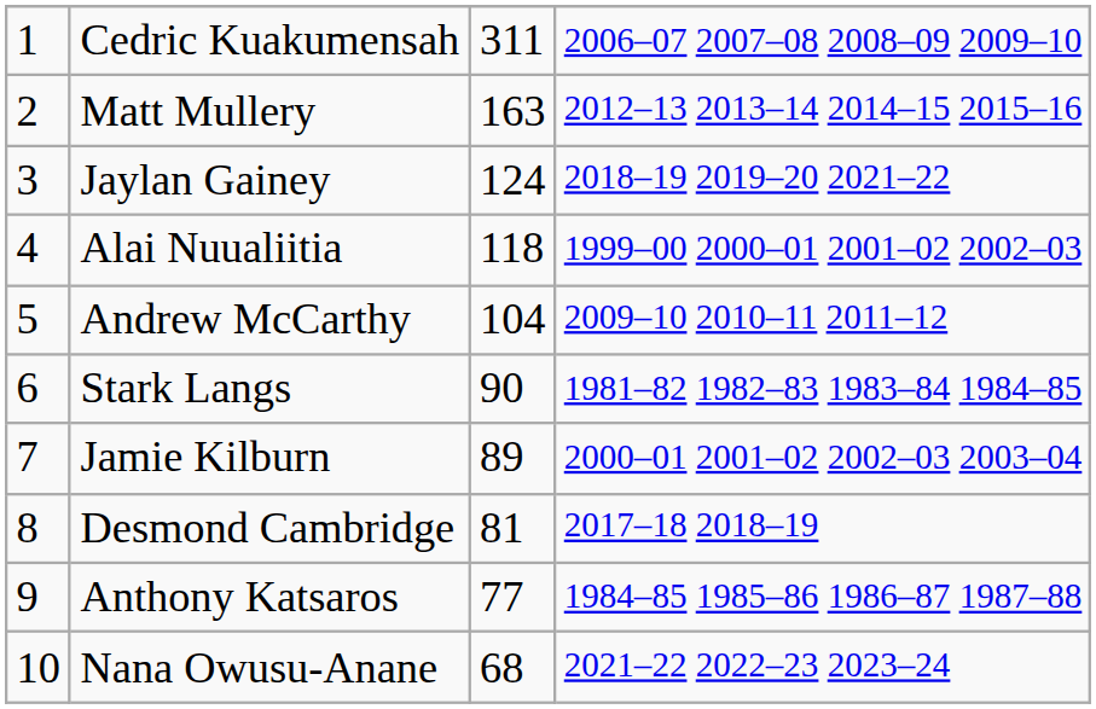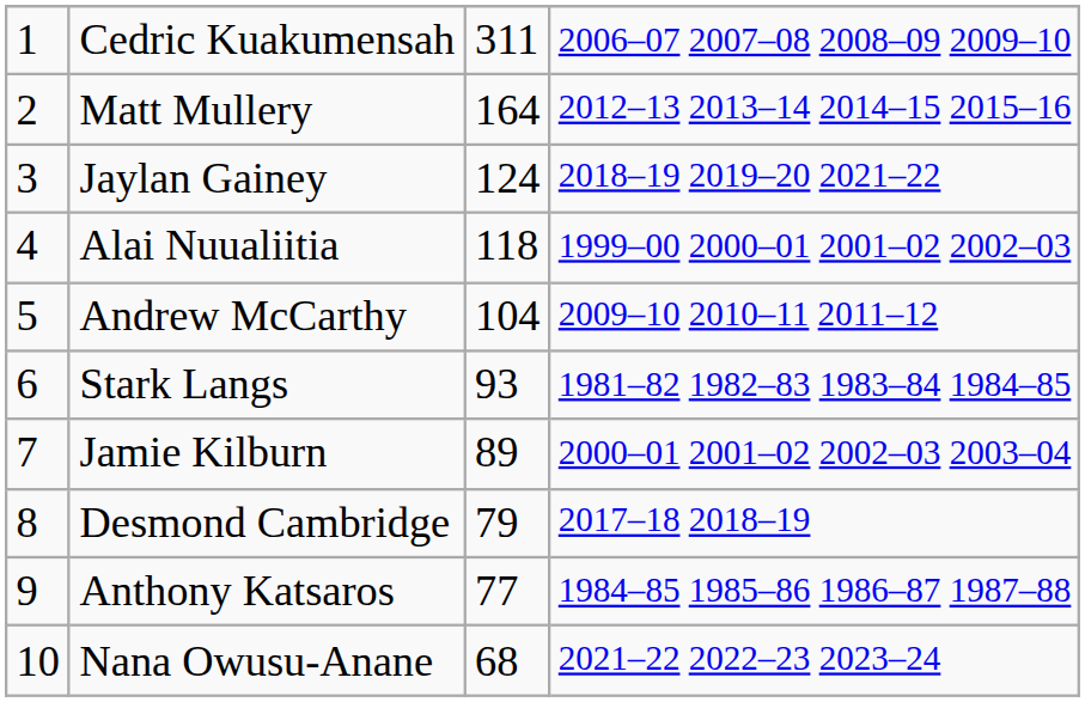Matt Mullery | column 3: 163 -> 164
Stark Langs | column 3: 90 -> 93
Desmond Cambridge | column 3: 81 -> 79
